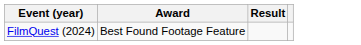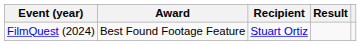+ column: Recipient | Stuart Ortiz
